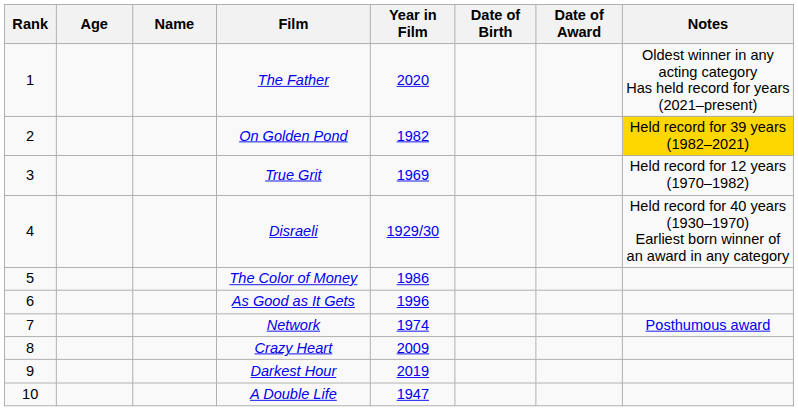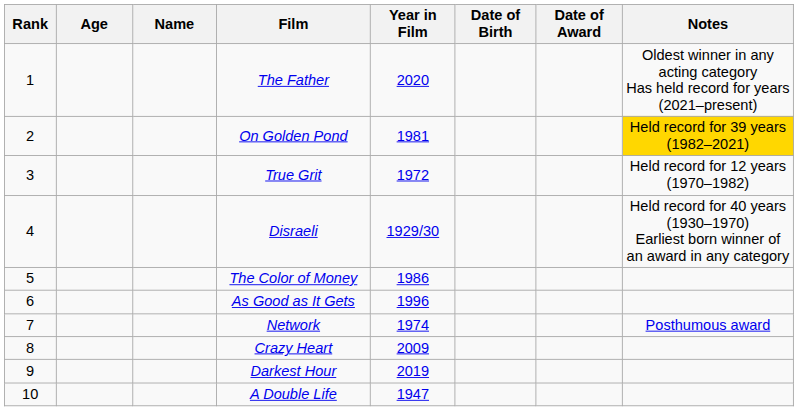On Golden Pond | Year in Film: 1982 -> 1981
True Grit | Year in Film: 1969 -> 1972
